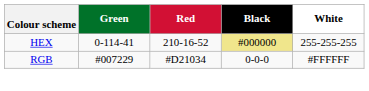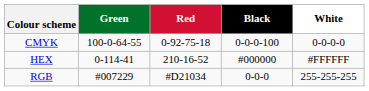+ row: CMYK | 100-0-64-55 | 0-92-75-18 | 0-0-0-100 | 0-0-0-0
HEX | Black: khaki background -> no background
HEX | White: 255-255-255 -> #FFFFFF
RGB | White: #FFFFFF -> 255-255-255
